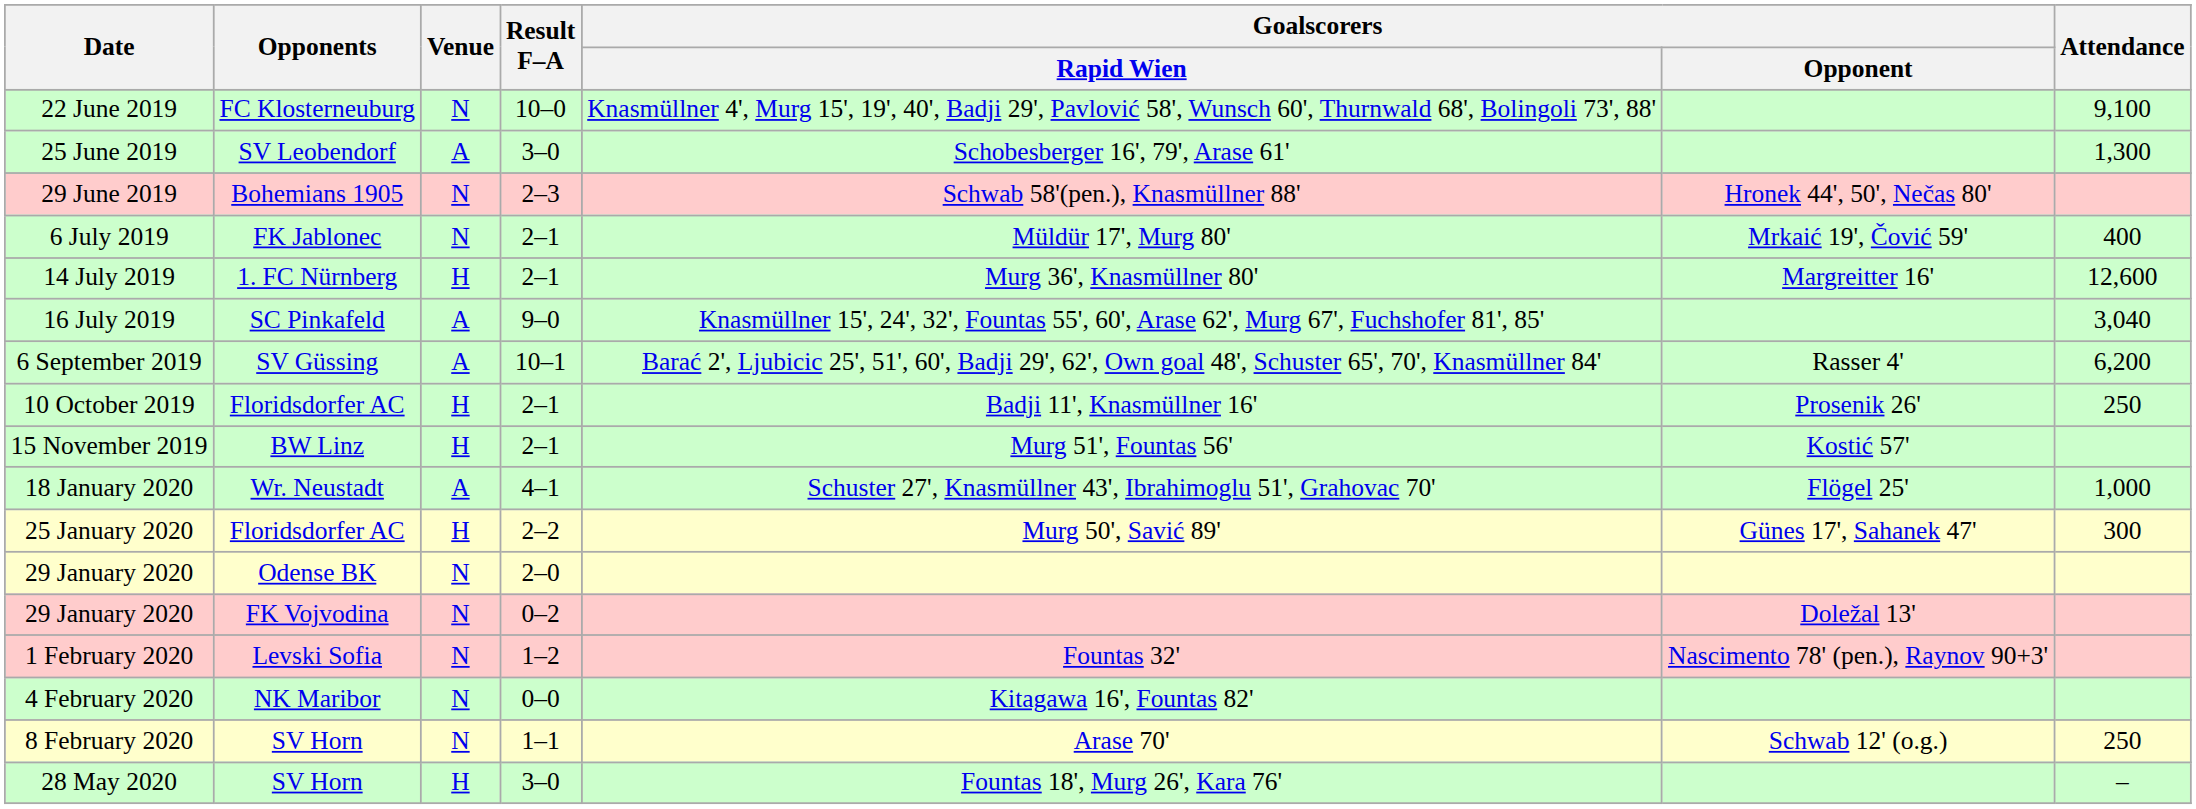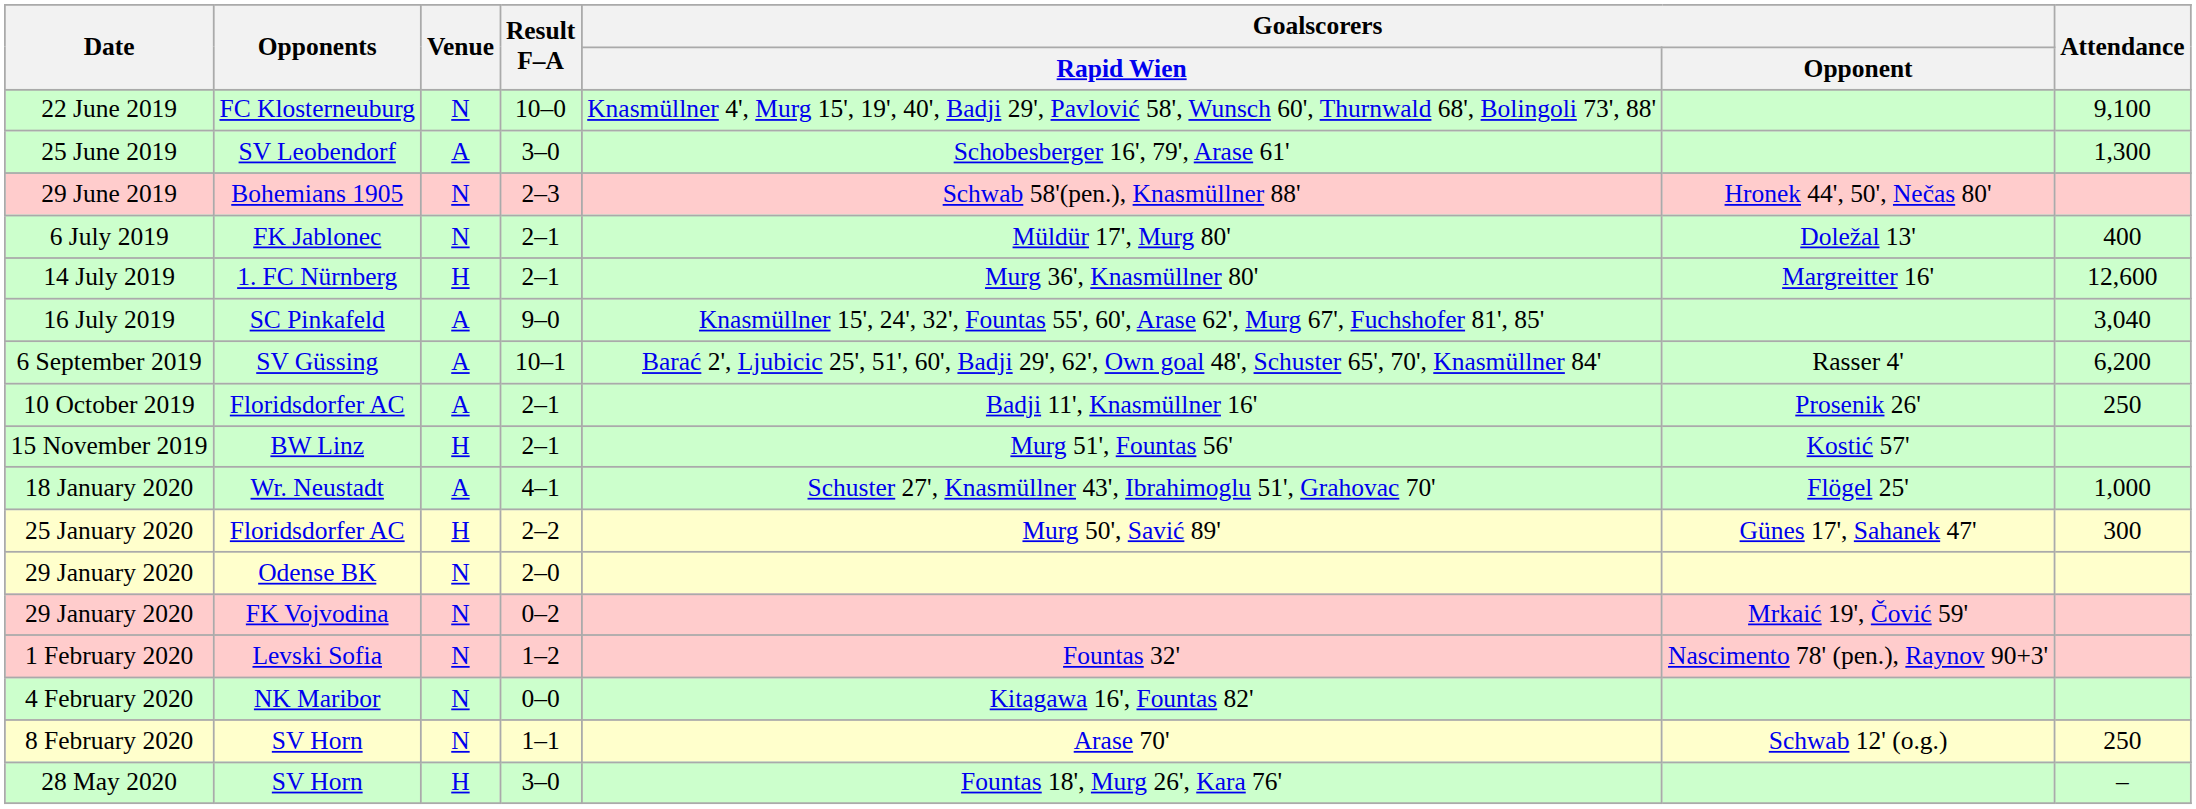6 July 2019 | Goalscorers / Opponent: Mrkaić 19', Čović 59' -> Doležal 13'
10 October 2019 | Venue: H -> A
29 January 2020 / FK Vojvodina | Goalscorers / Opponent: Doležal 13' -> Mrkaić 19', Čović 59'
